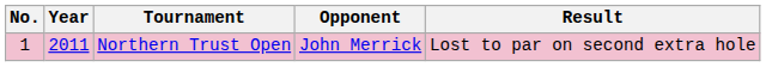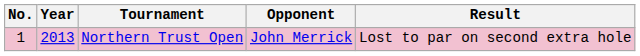Northern Trust Open | Year: 2011 -> 2013
